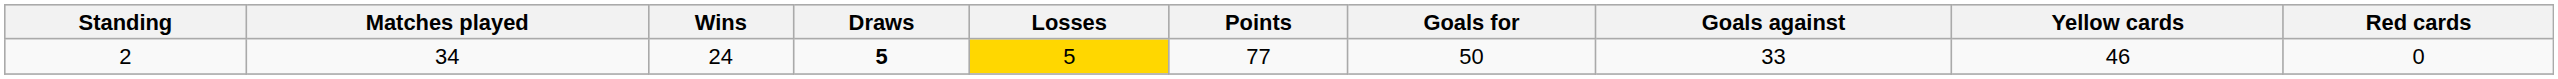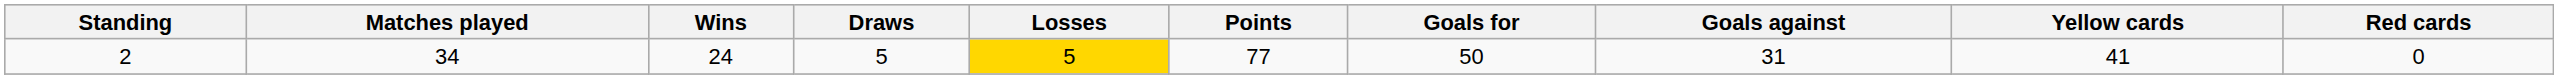2 | Draws: bold -> normal
2 | Goals against: 33 -> 31
2 | Yellow cards: 46 -> 41
